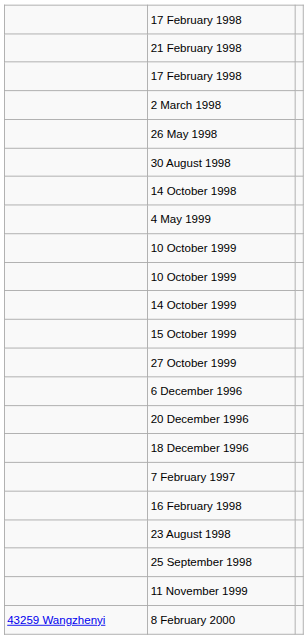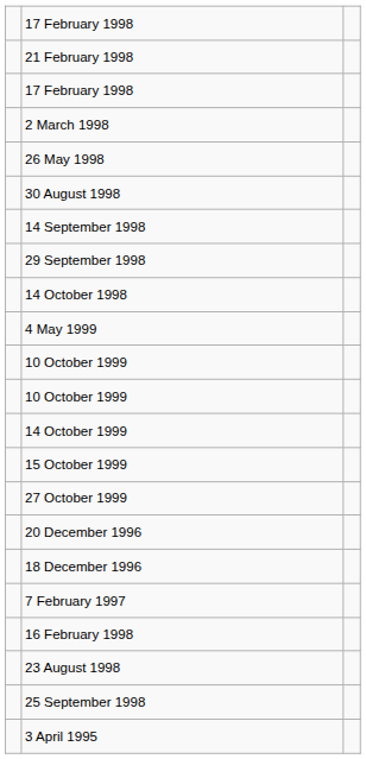+ row: 14 September 1998
+ row: 29 September 1998
- row: 6 December 1996
- row: 11 November 1999
- row: 43259 Wangzhenyi | 8 February 2000
+ row: 3 April 1995
